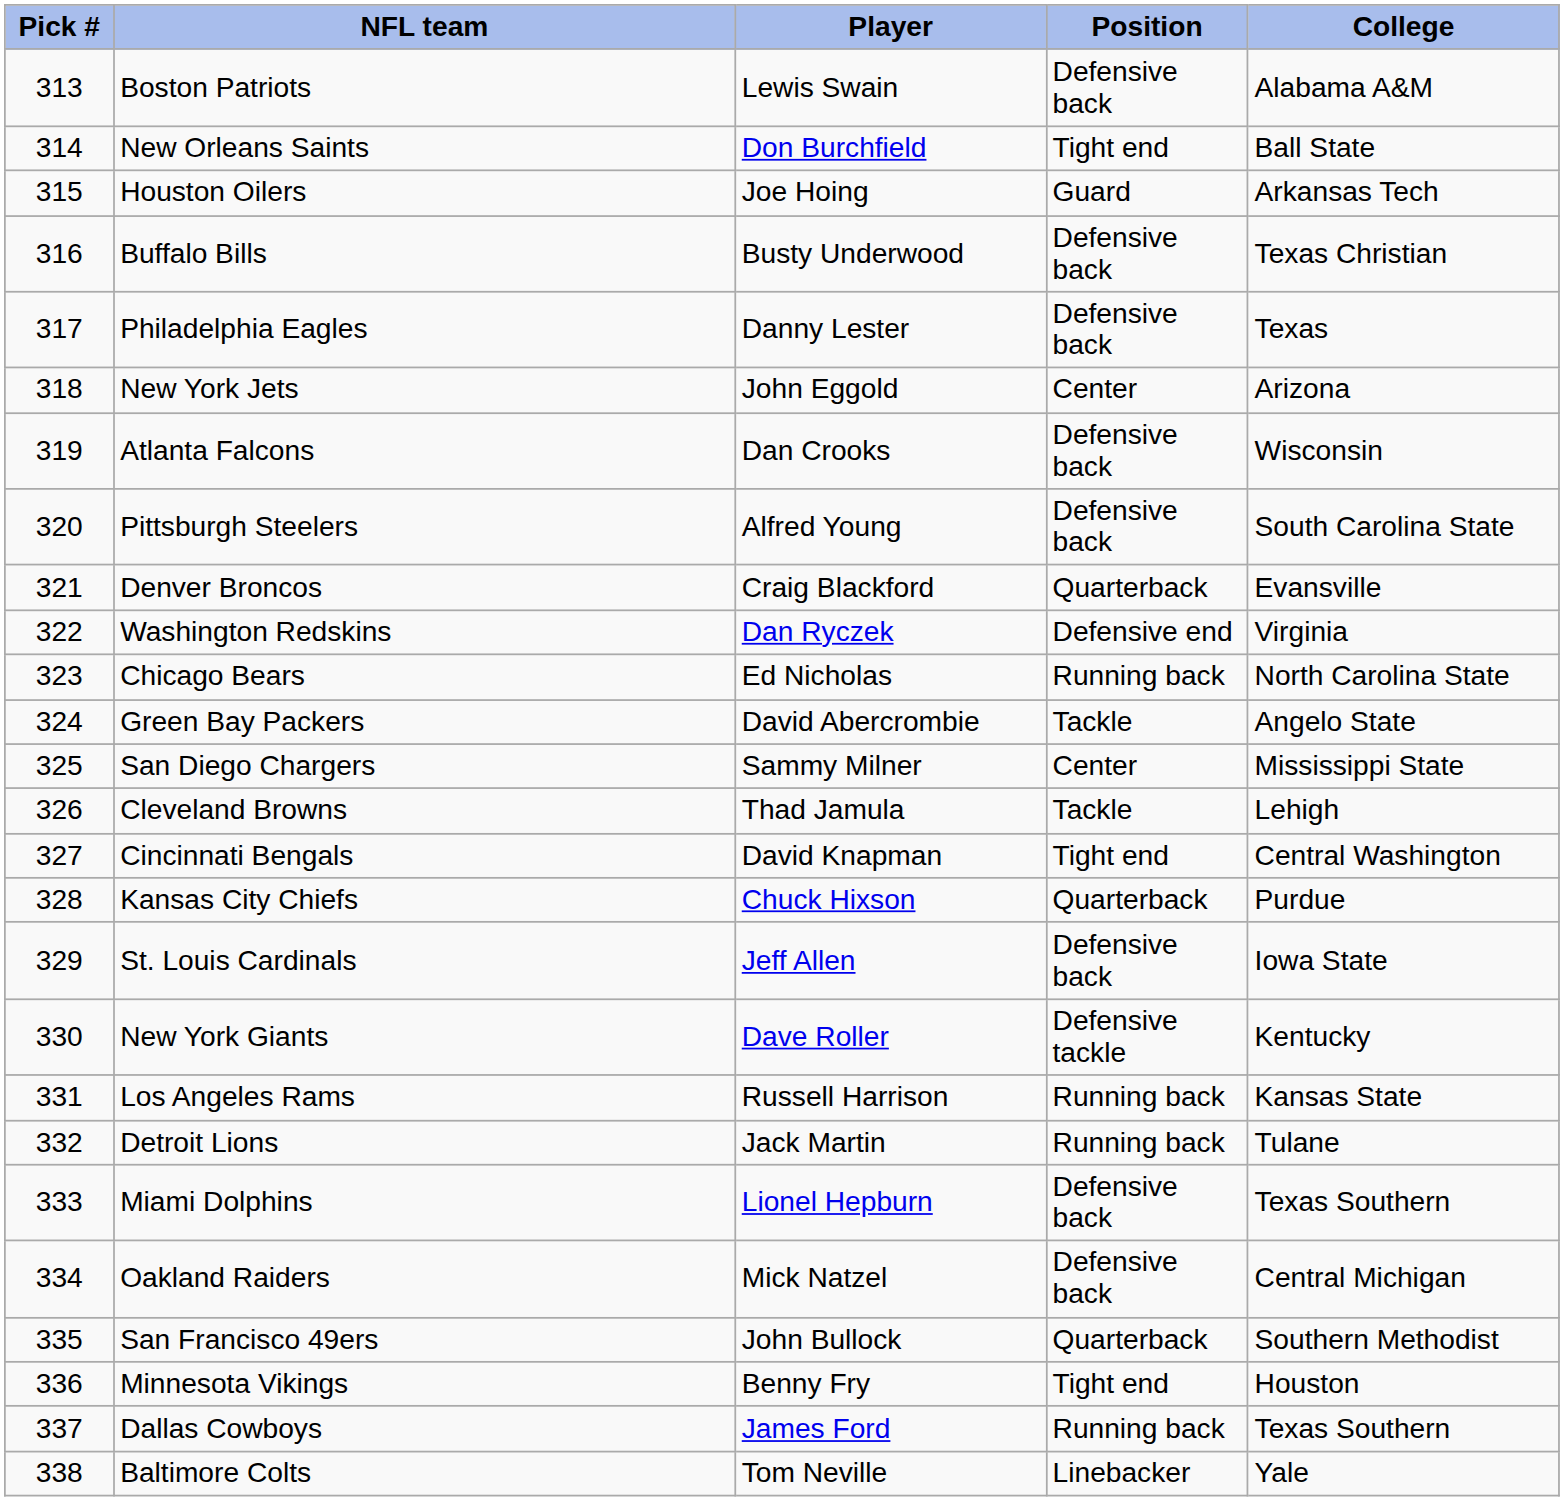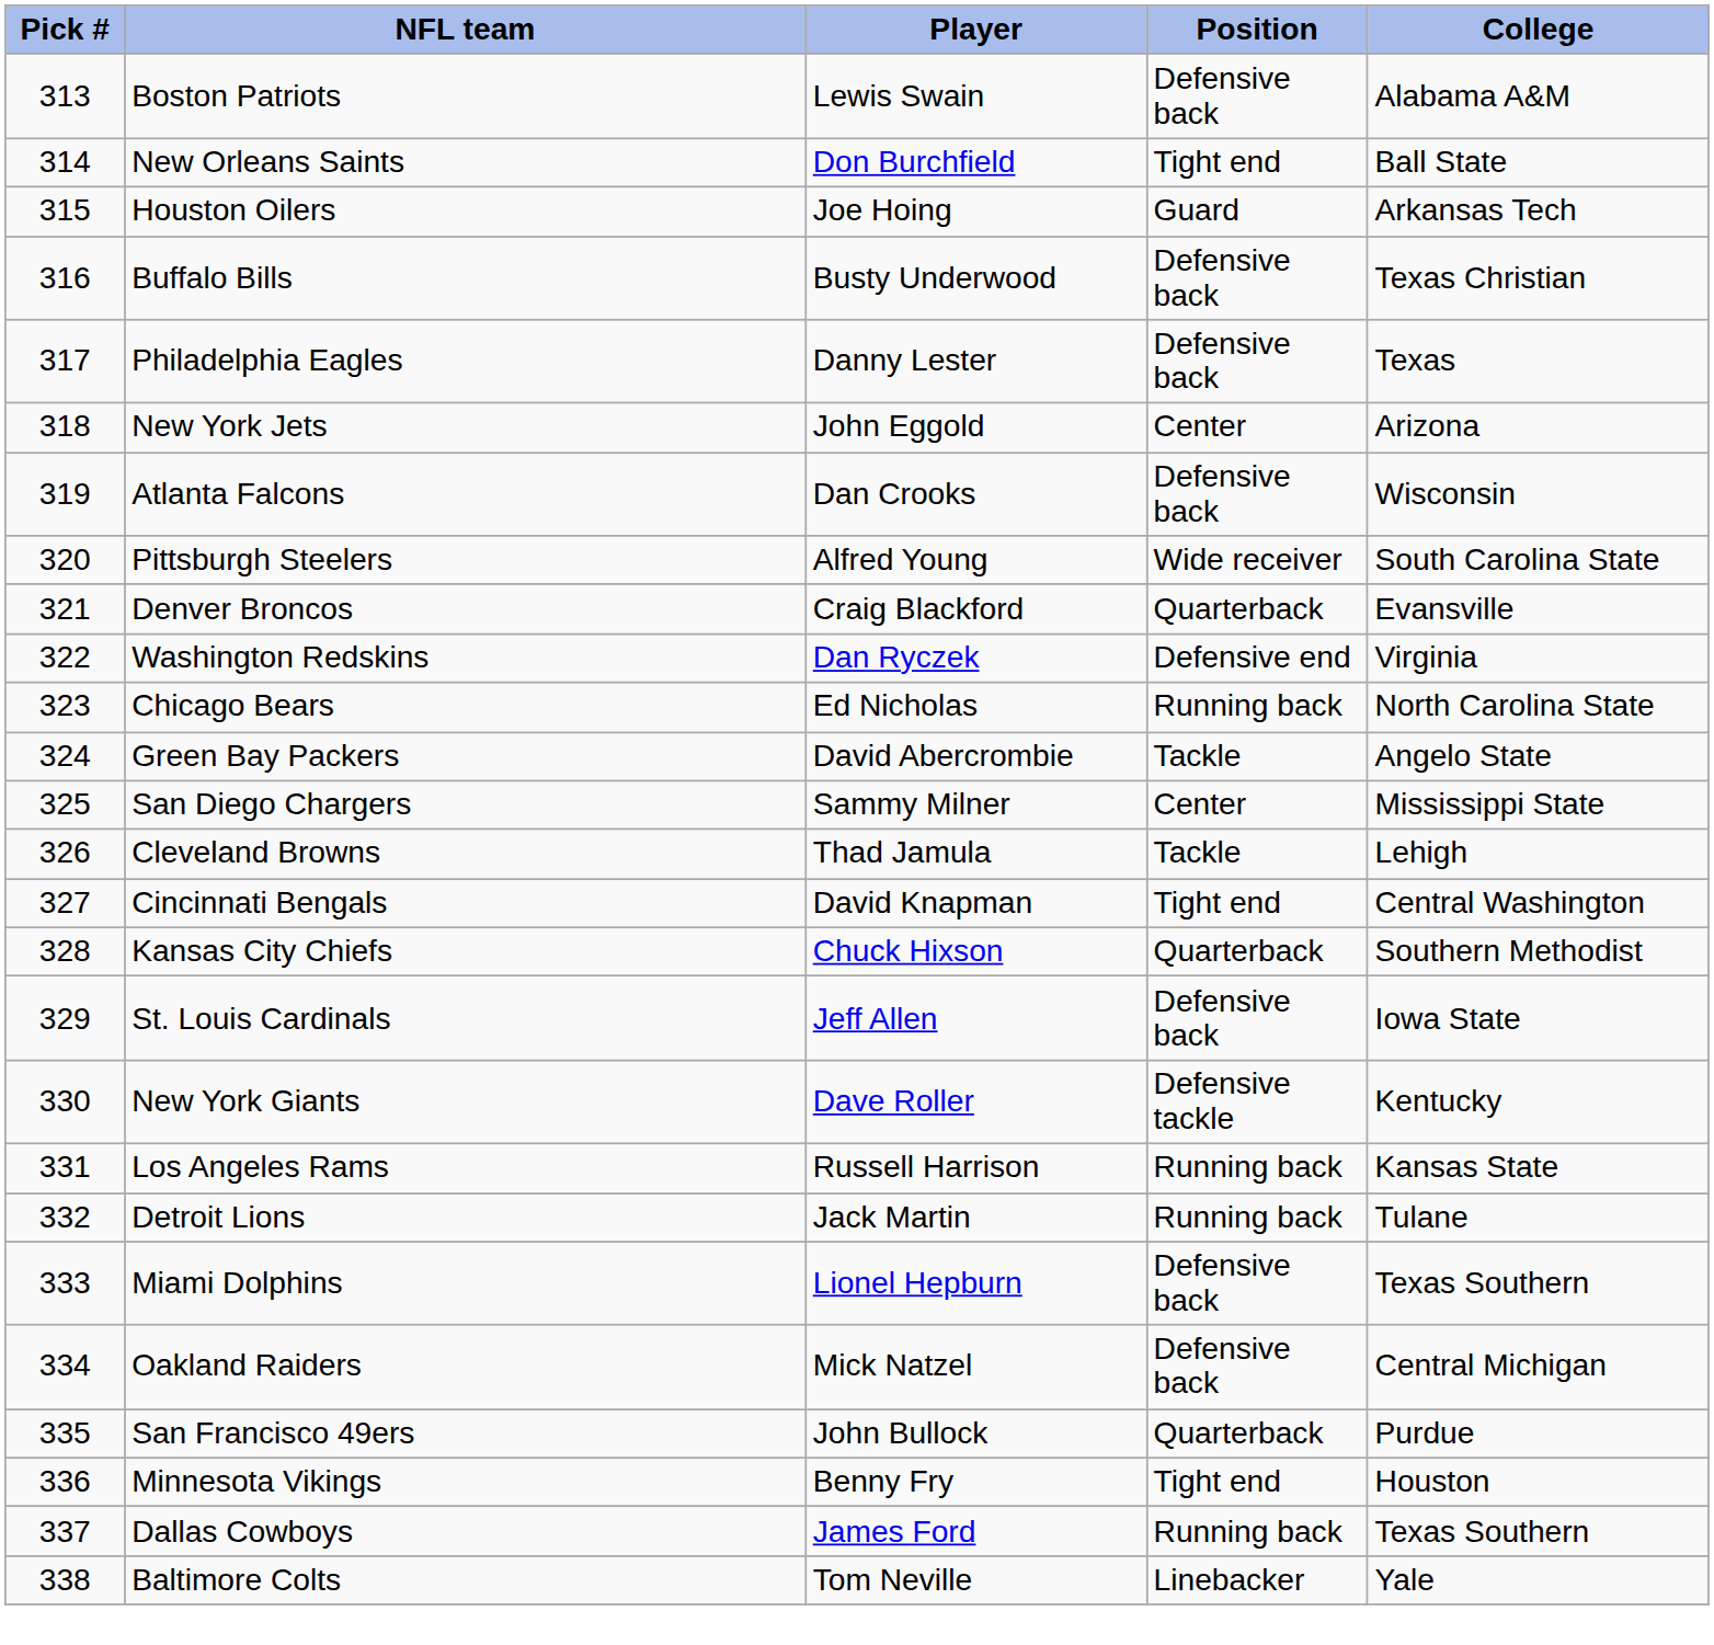Pittsburgh Steelers | Position: Defensive back -> Wide receiver
Kansas City Chiefs | College: Purdue -> Southern Methodist
San Francisco 49ers | College: Southern Methodist -> Purdue
